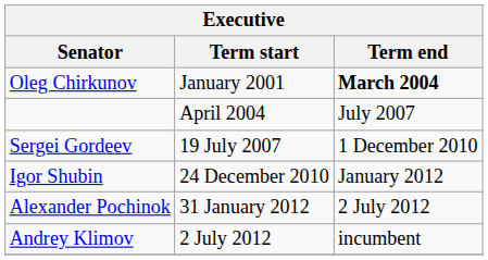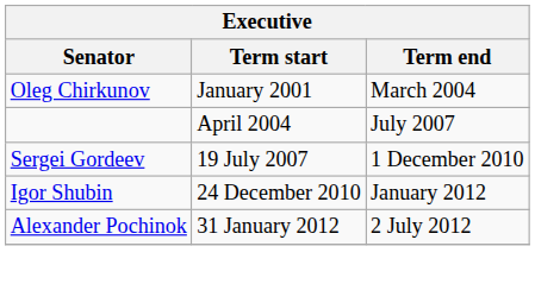Oleg Chirkunov | Term end: bold -> normal
- row: Andrey Klimov | 2 July 2012 | incumbent
